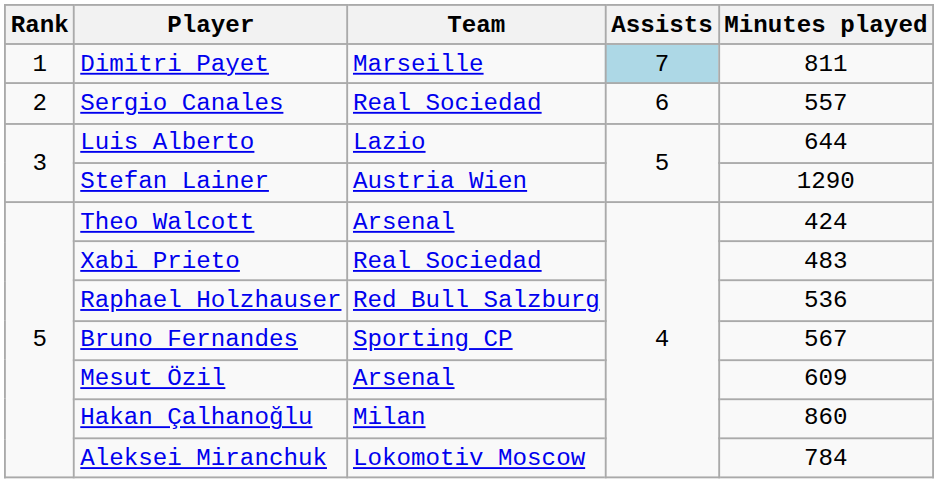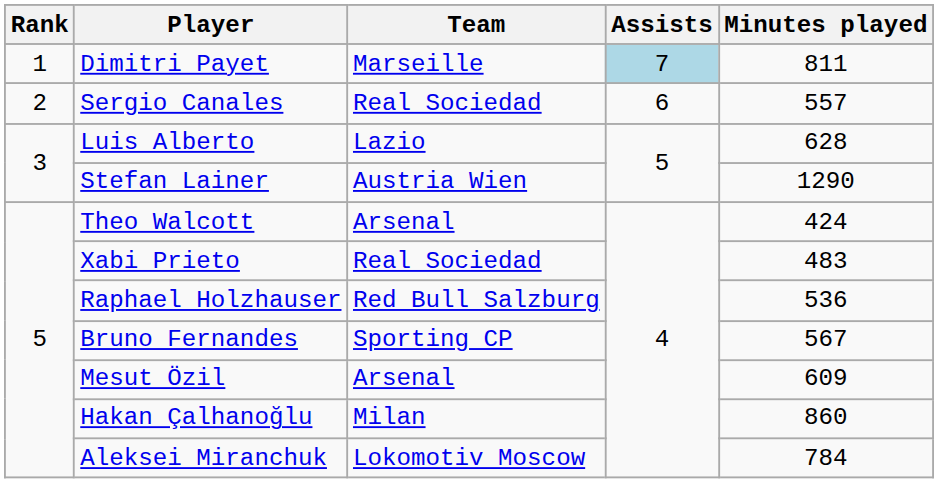Luis Alberto | Minutes played: 644 -> 628
